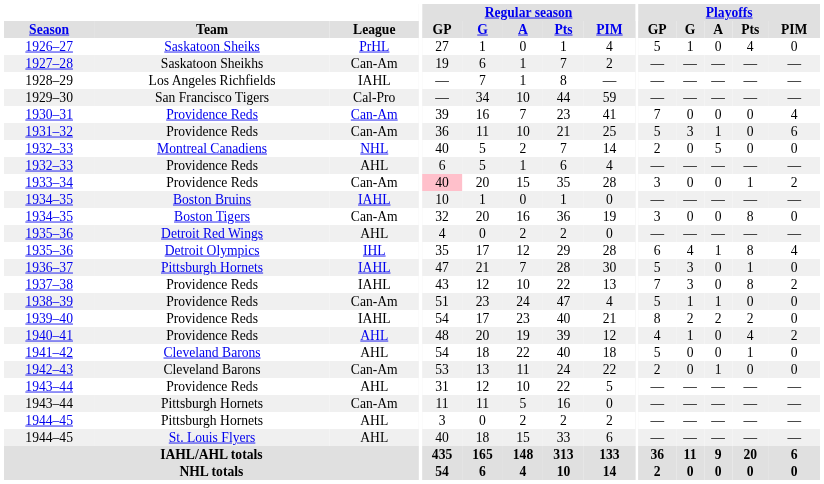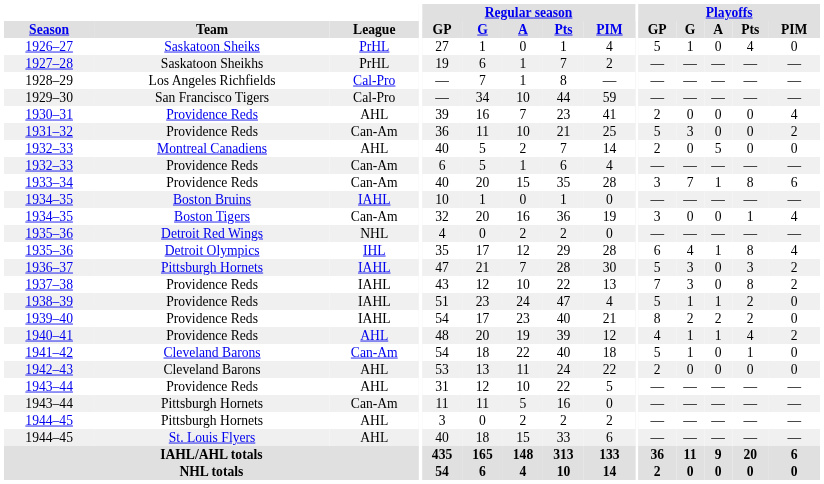1927–28 | League: Can-Am -> PrHL
1928–29 | League: IAHL -> Cal-Pro
1930–31 | League: Can-Am -> AHL
1930–31 | Playoffs / GP: 7 -> 2
1931–32 | Playoffs / A: 1 -> 0
1931–32 | Playoffs / PIM: 6 -> 2
1932–33 / Montreal Canadiens | League: NHL -> AHL
1932–33 / Providence Reds | League: AHL -> Can-Am
1933–34 | Regular season / GP: pink background -> no background
1933–34 | Playoffs / G: 0 -> 7
1933–34 | Playoffs / A: 0 -> 1
1933–34 | Playoffs / Pts: 1 -> 8
1933–34 | Playoffs / PIM: 2 -> 6
1934–35 / Boston Tigers | Playoffs / Pts: 8 -> 1
1934–35 / Boston Tigers | Playoffs / PIM: 0 -> 4
1935–36 / Detroit Red Wings | League: AHL -> NHL
1936–37 | Playoffs / Pts: 1 -> 3
1936–37 | Playoffs / PIM: 0 -> 2
1938–39 | League: Can-Am -> IAHL
1938–39 | Playoffs / Pts: 0 -> 2
1940–41 | Playoffs / A: 0 -> 1
1941–42 | League: AHL -> Can-Am
1941–42 | Playoffs / G: 0 -> 1
1942–43 | League: Can-Am -> AHL
1942–43 | Playoffs / A: 1 -> 0
